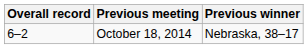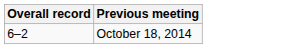- column: Previous winner | Nebraska, 38–17
